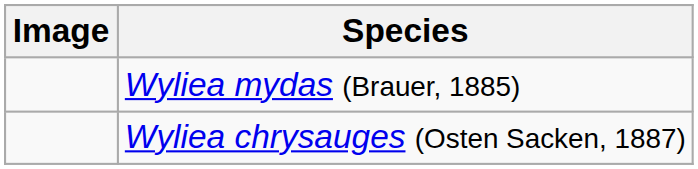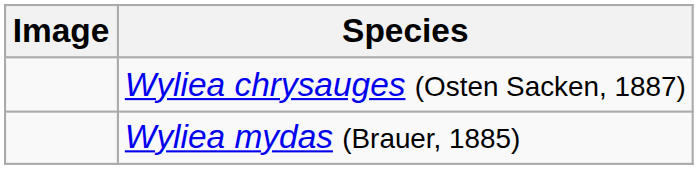rows swapped: Wyliea chrysauges (Osten Sacken, 1887) <-> Wyliea mydas (Brauer, 1885)
